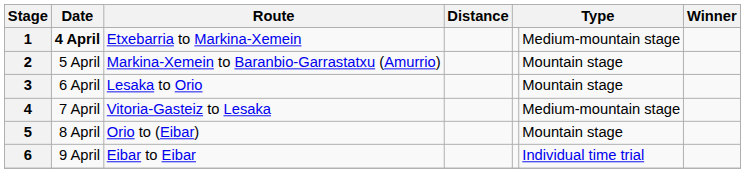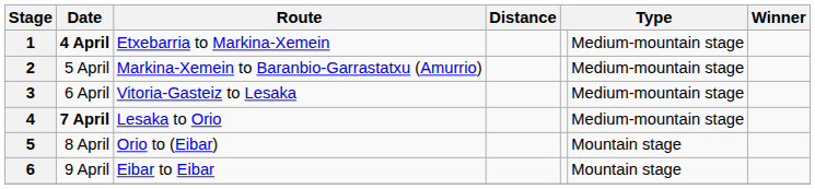2 | column 6: Mountain stage -> Medium-mountain stage
3 | Route: Lesaka to Orio -> Vitoria-Gasteiz to Lesaka
3 | column 6: Mountain stage -> Medium-mountain stage
4 | Date: normal -> bold
4 | Route: Vitoria-Gasteiz to Lesaka -> Lesaka to Orio
6 | column 6: Individual time trial -> Mountain stage
